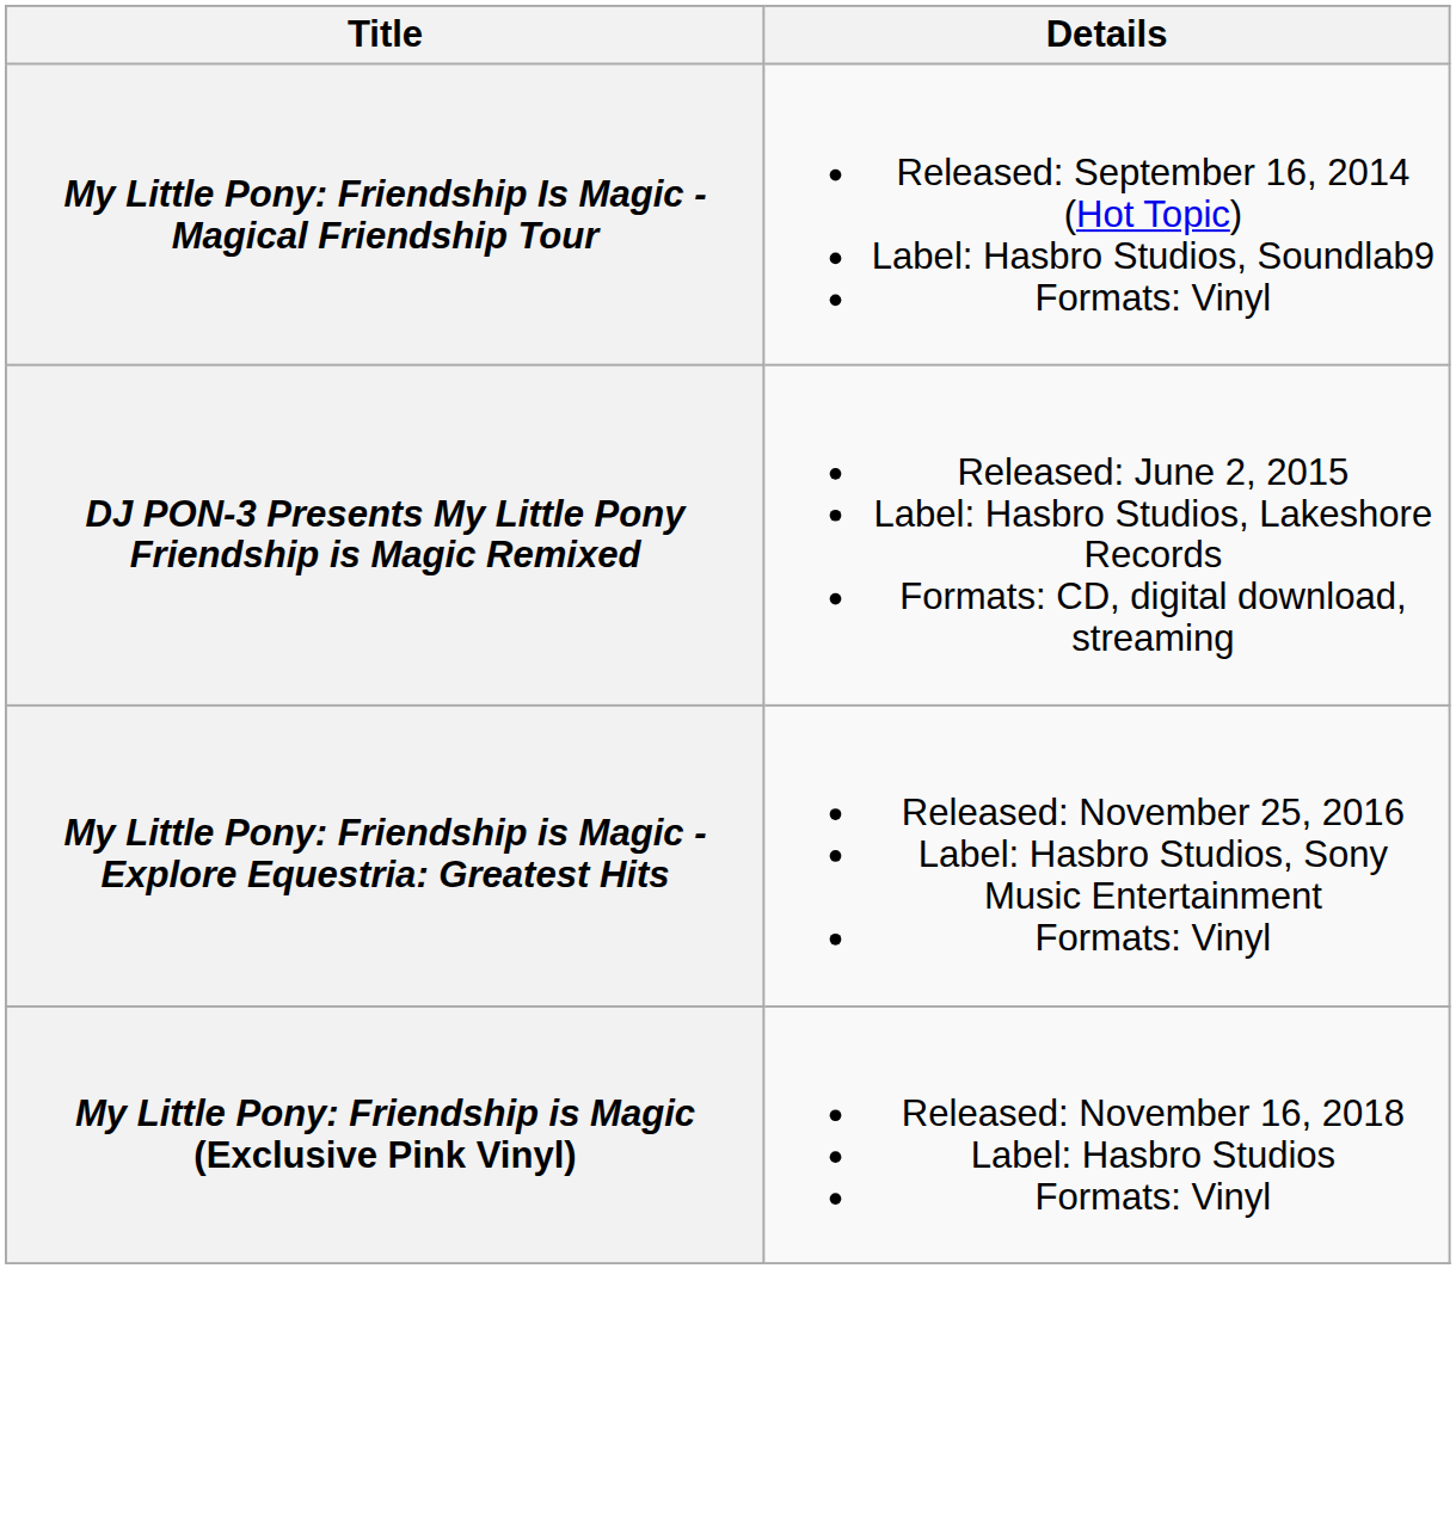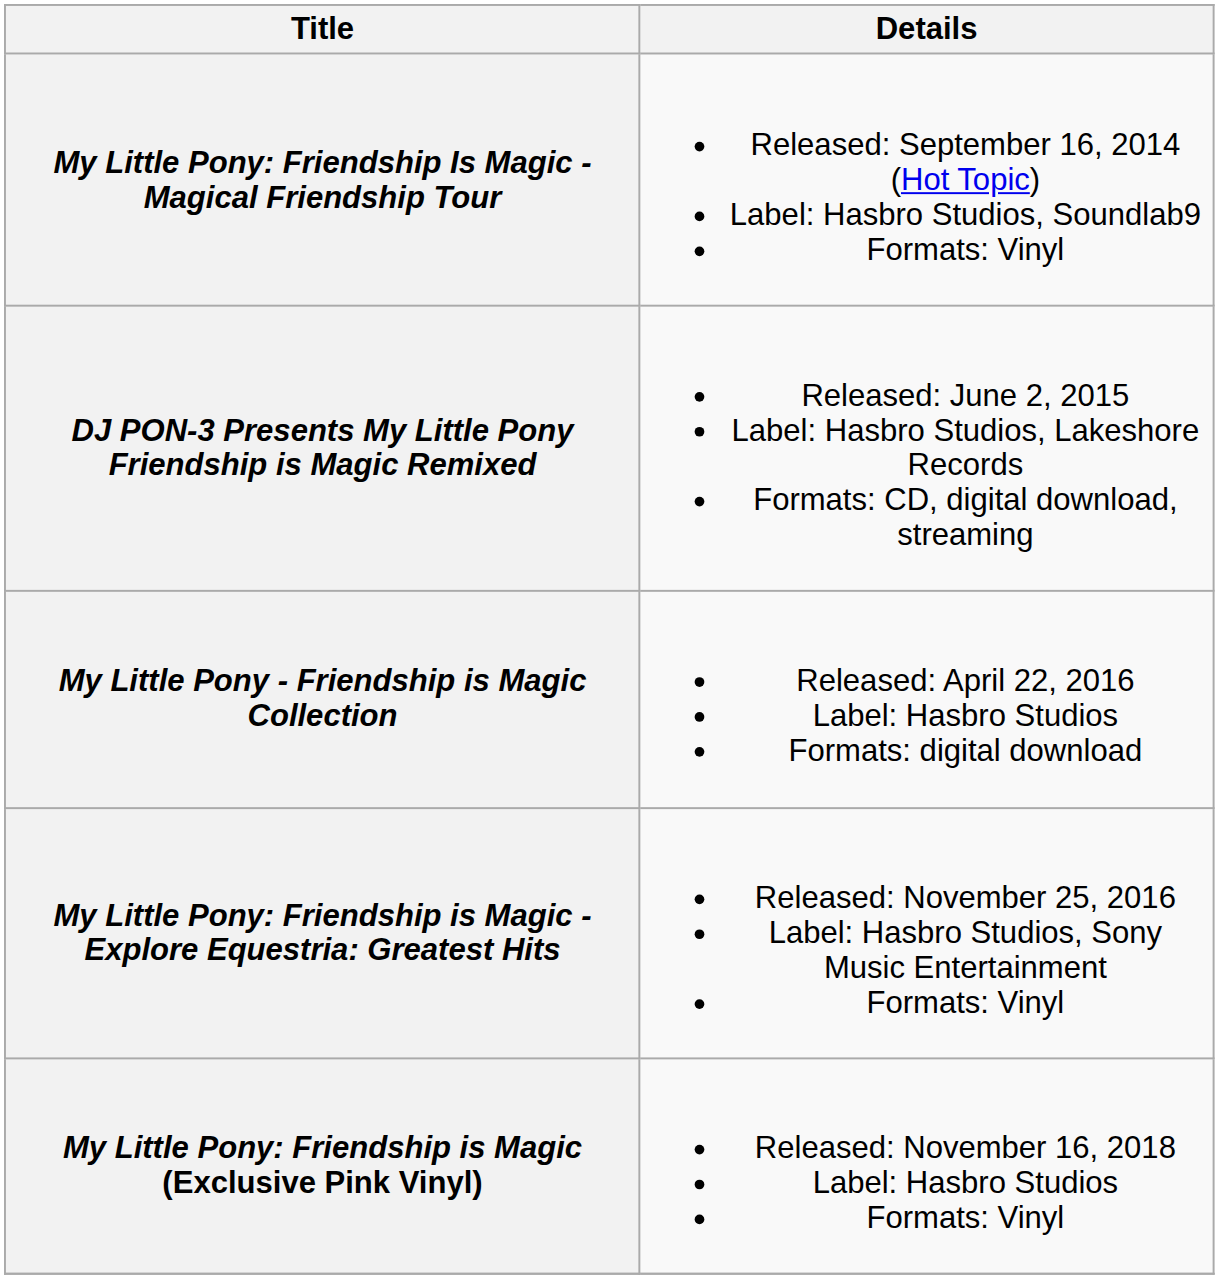+ row: My Little Pony - Friendship is Magic Collection | Released: April 22, 2016 Label: Hasbro Studios Formats: digital download
